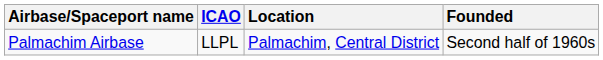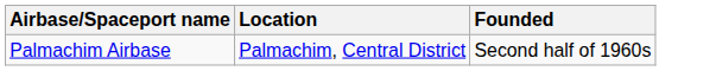- column: ICAO | LLPL
